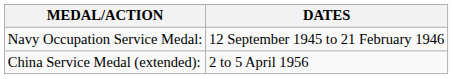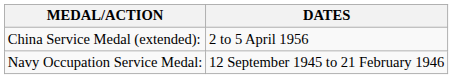rows swapped: Navy Occupation Service Medal: <-> China Service Medal (extended):
